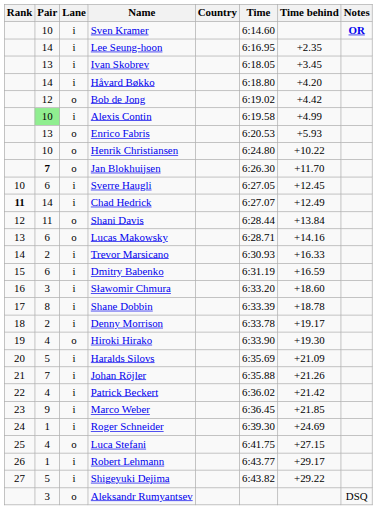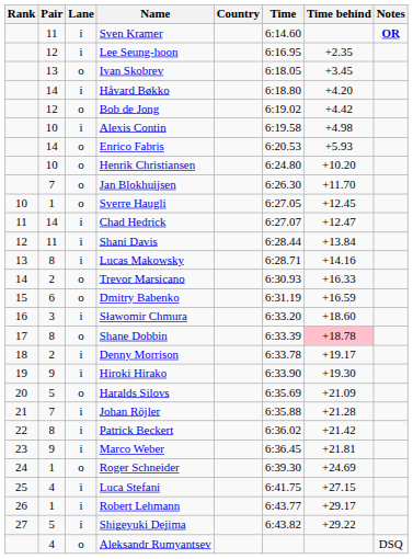Sven Kramer | Pair: 10 -> 11
Lee Seung-hoon | Pair: 14 -> 12
Ivan Skobrev | Lane: i -> o
Alexis Contin | Pair: lightgreen background -> no background
Alexis Contin | Time behind: +4.99 -> +4.98
Enrico Fabris | Pair: 13 -> 14
Henrik Christiansen | Time behind: +10.22 -> +10.20
Jan Blokhuijsen | Pair: bold -> normal
Sverre Haugli | Pair: 6 -> 1
Sverre Haugli | Lane: i -> o
Chad Hedrick | Rank: bold -> normal
Chad Hedrick | Time behind: +12.49 -> +12.47
Shani Davis | Lane: o -> i
Lucas Makowsky | Pair: 6 -> 8
Lucas Makowsky | Lane: o -> i
Trevor Marsicano | Lane: i -> o
Dmitry Babenko | Lane: i -> o
Shane Dobbin | Lane: i -> o
Shane Dobbin | Time behind: no background -> pink background
Hiroki Hirako | Pair: 4 -> 9
Hiroki Hirako | Lane: o -> i
Haralds Silovs | Lane: i -> o
Johan Röjler | Time behind: +21.26 -> +21.28
Patrick Beckert | Pair: 4 -> 8
Marco Weber | Time behind: +21.85 -> +21.81
Roger Schneider | Lane: i -> o
Luca Stefani | Lane: o -> i
Aleksandr Rumyantsev | Pair: 3 -> 4
